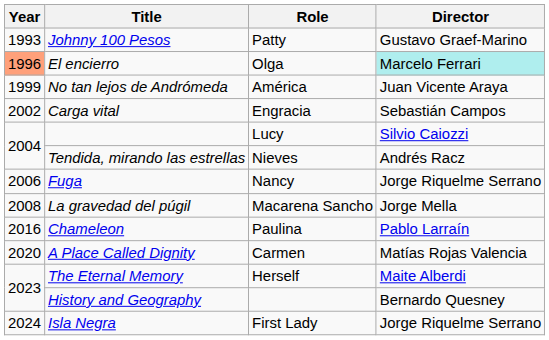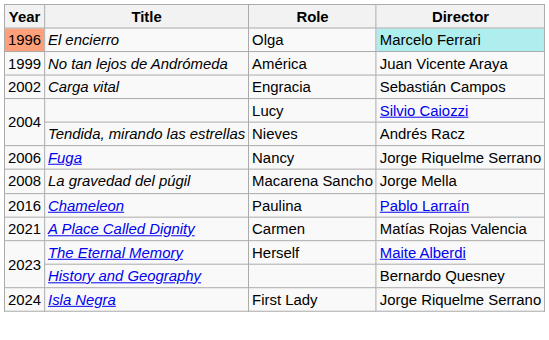- row: 1993 | Johnny 100 Pesos | Patty | Gustavo Graef-Marino
A Place Called Dignity | Year: 2020 -> 2021
